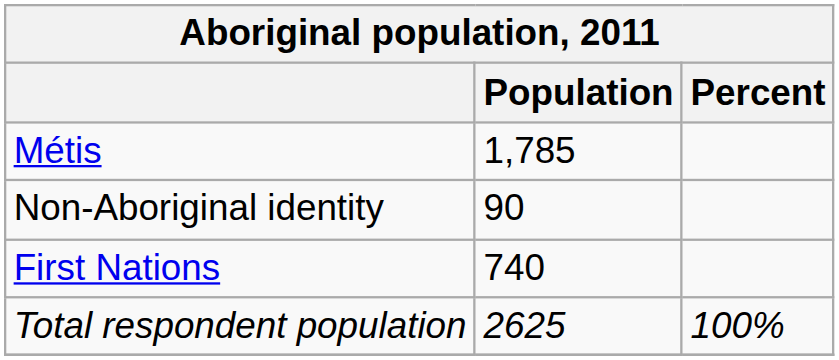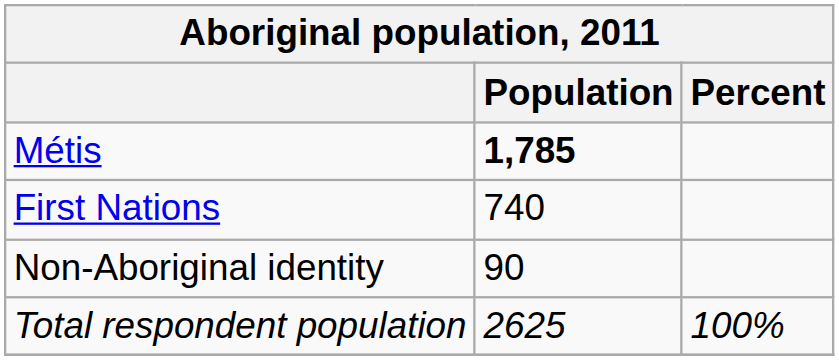Métis | Population: normal -> bold
rows swapped: First Nations <-> Non-Aboriginal identity
